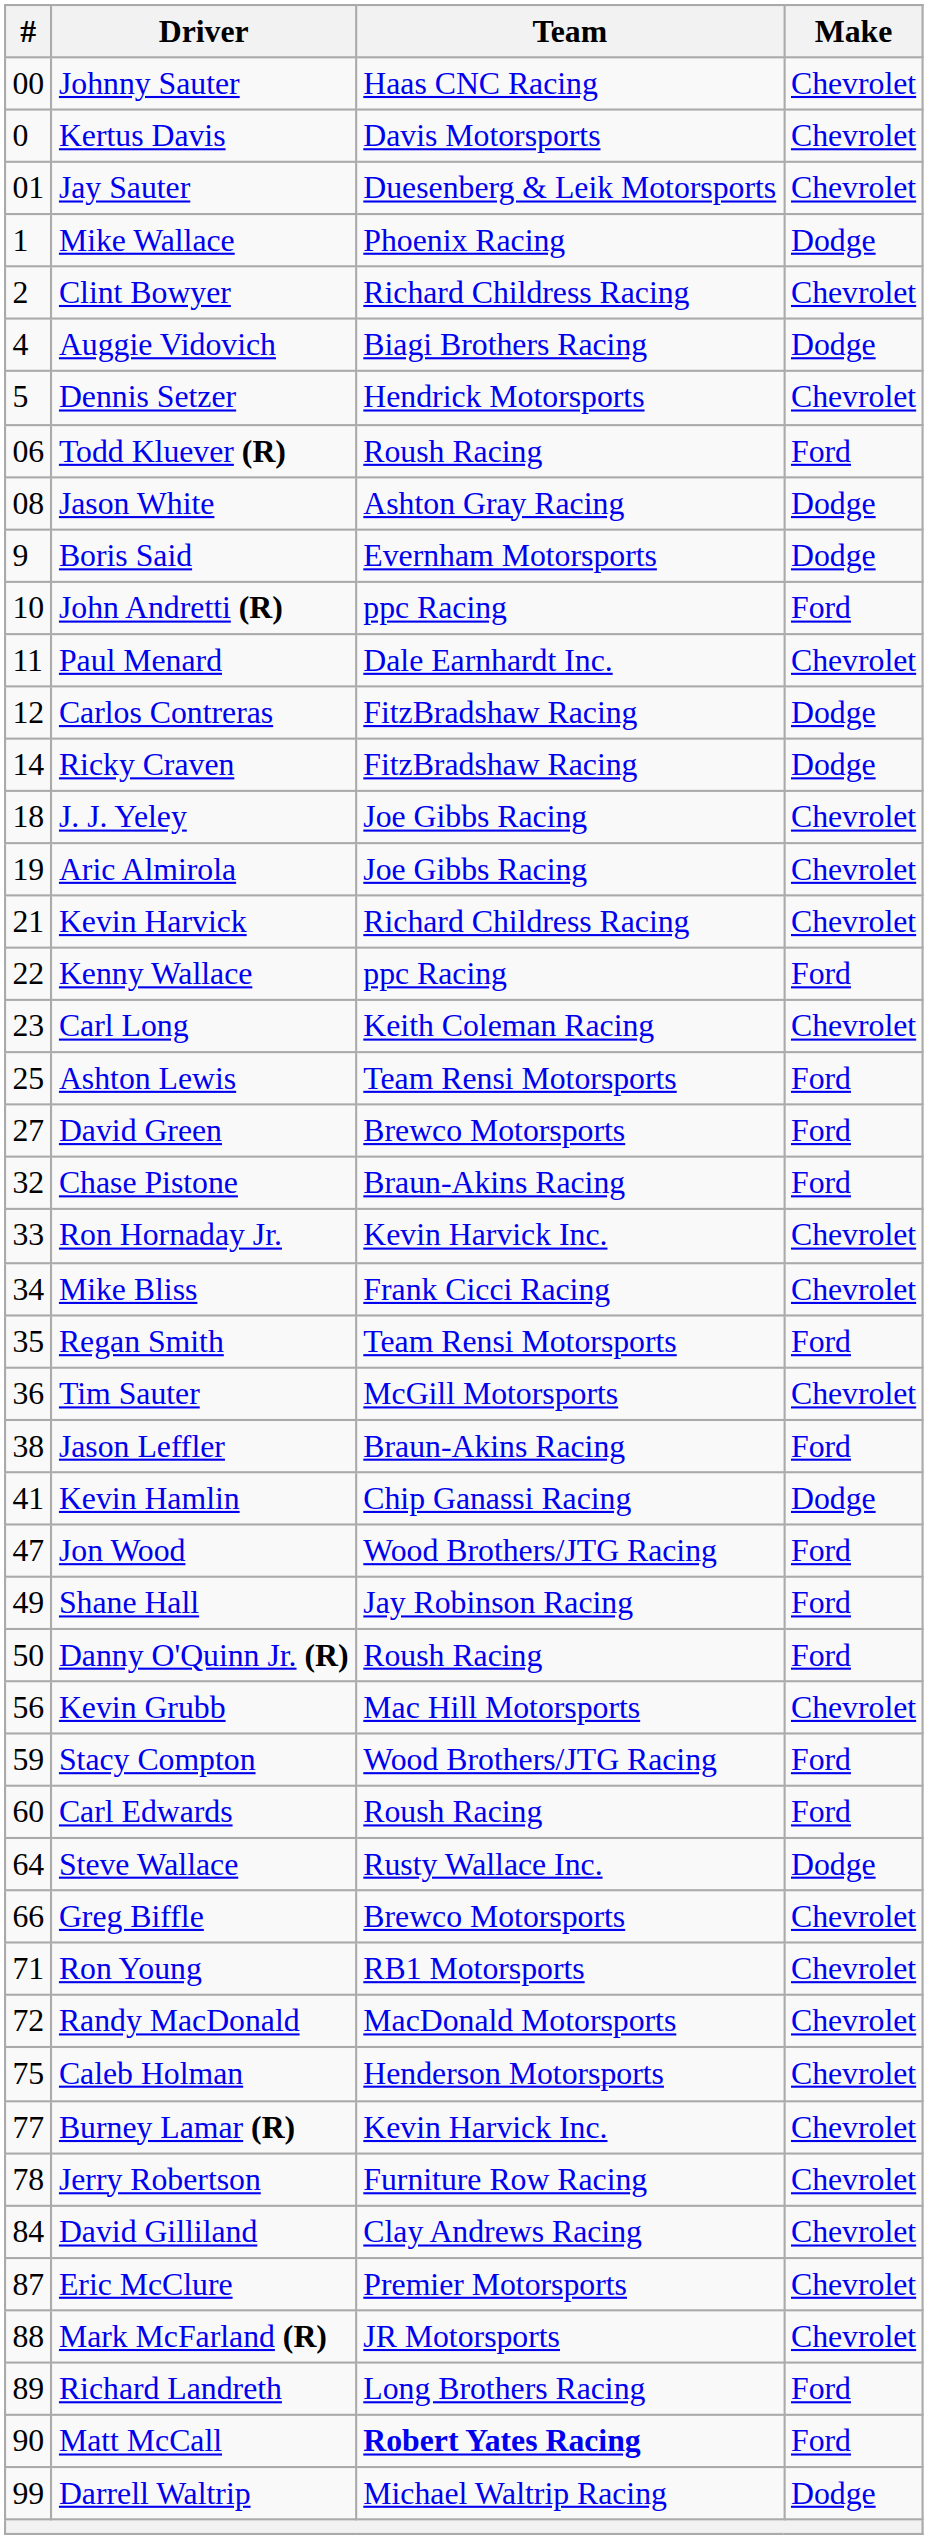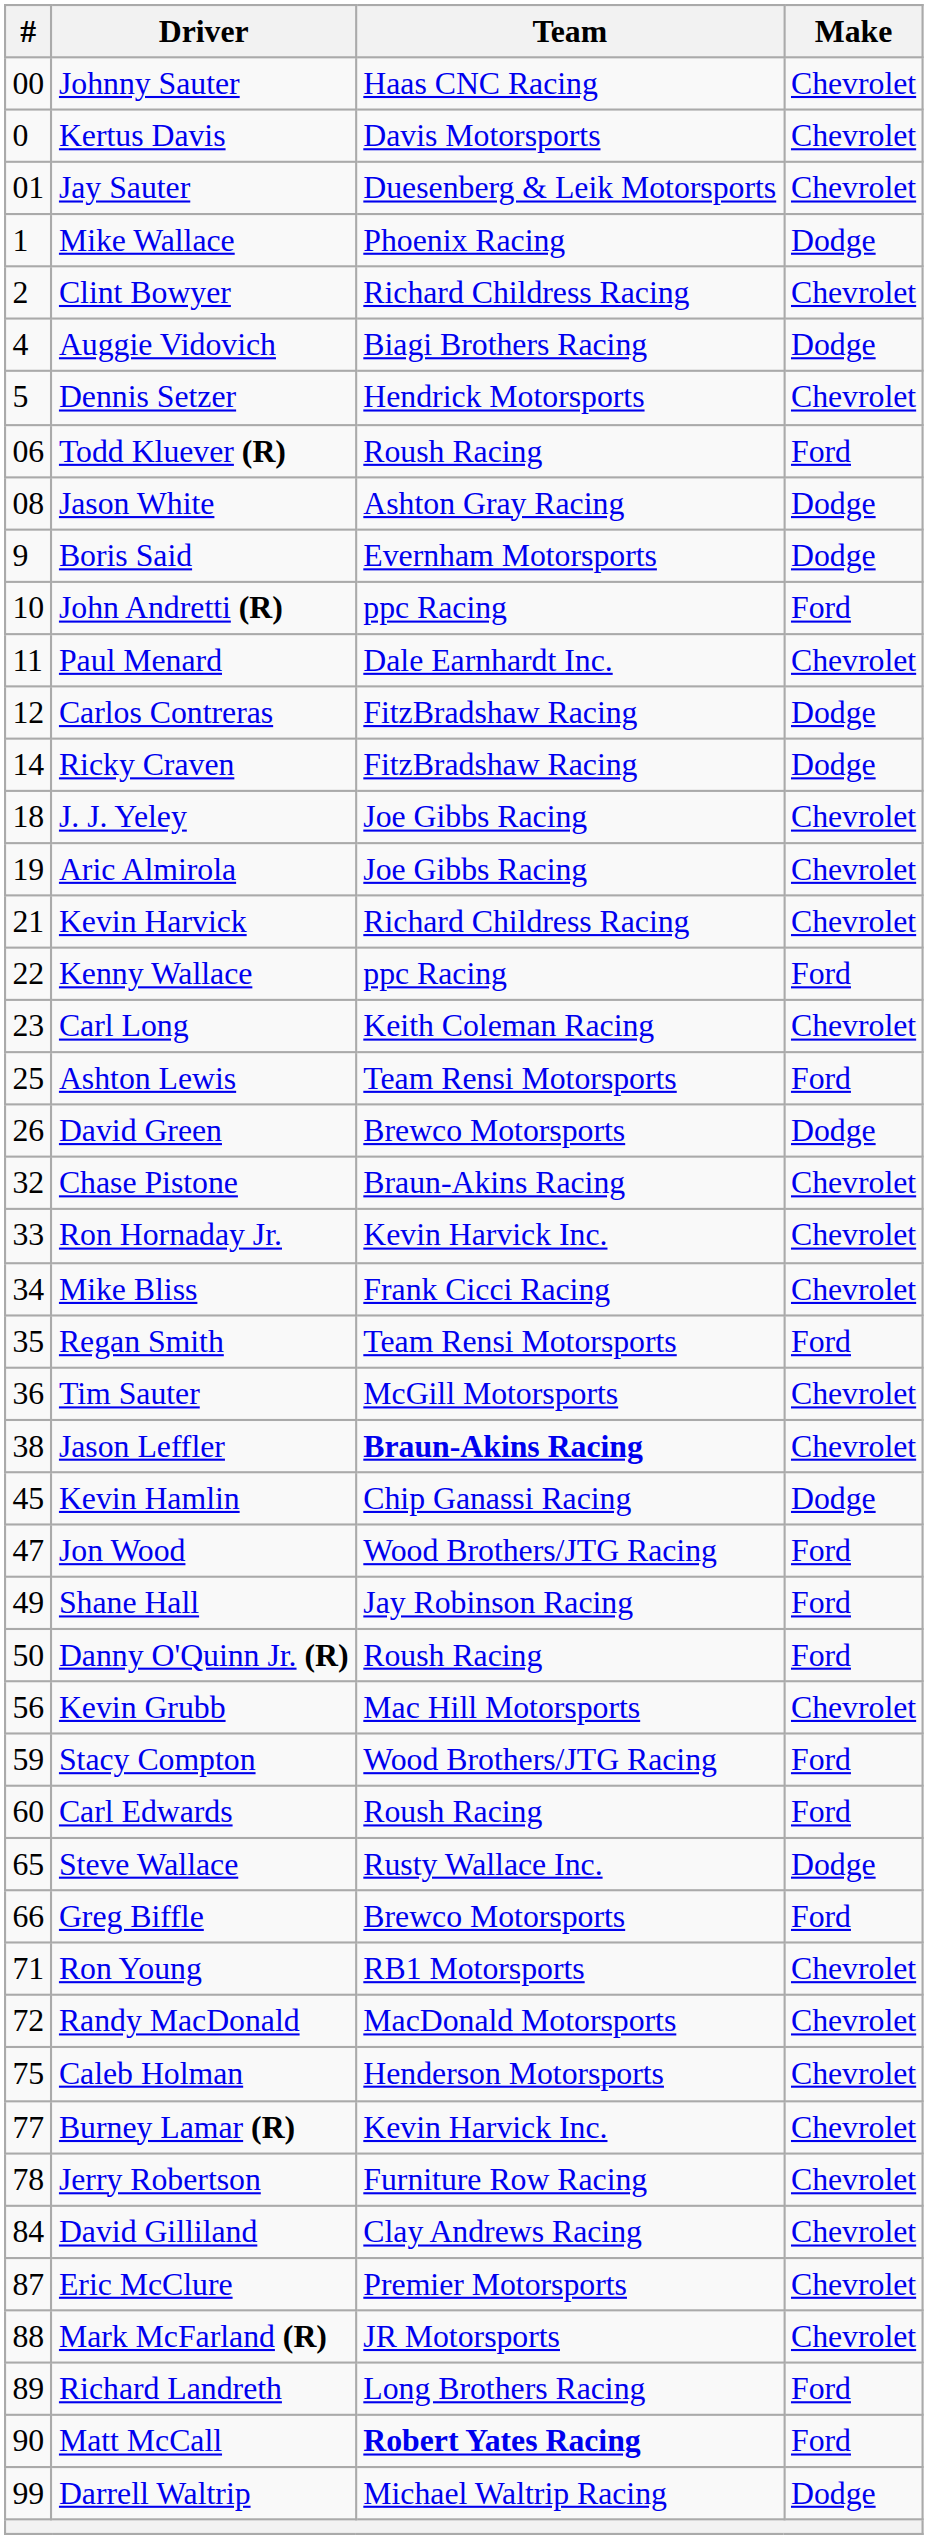David Green | #: 27 -> 26
David Green | Make: Ford -> Dodge
Chase Pistone | Make: Ford -> Chevrolet
Jason Leffler | Team: normal -> bold
Jason Leffler | Make: Ford -> Chevrolet
Kevin Hamlin | #: 41 -> 45
Steve Wallace | #: 64 -> 65
Greg Biffle | Make: Chevrolet -> Ford
